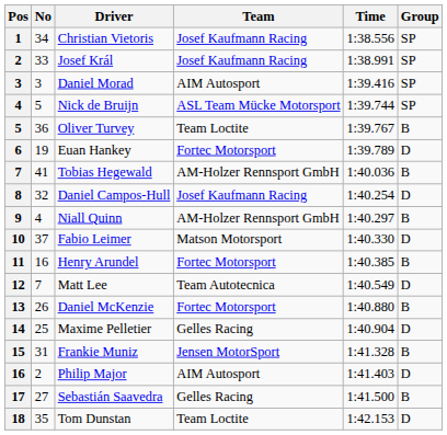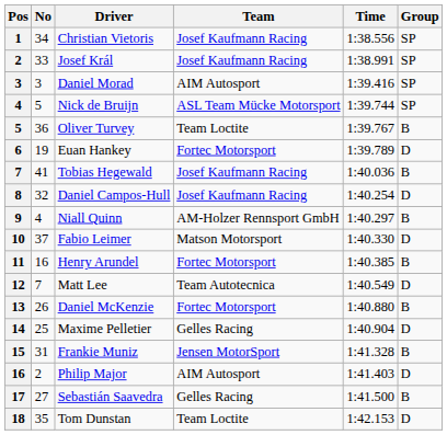Tobias Hegewald | Team: AM-Holzer Rennsport GmbH -> Josef Kaufmann Racing
